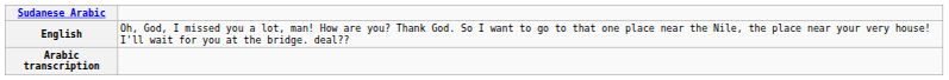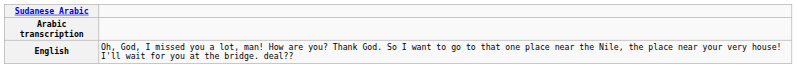rows swapped: Arabic transcription <-> English
